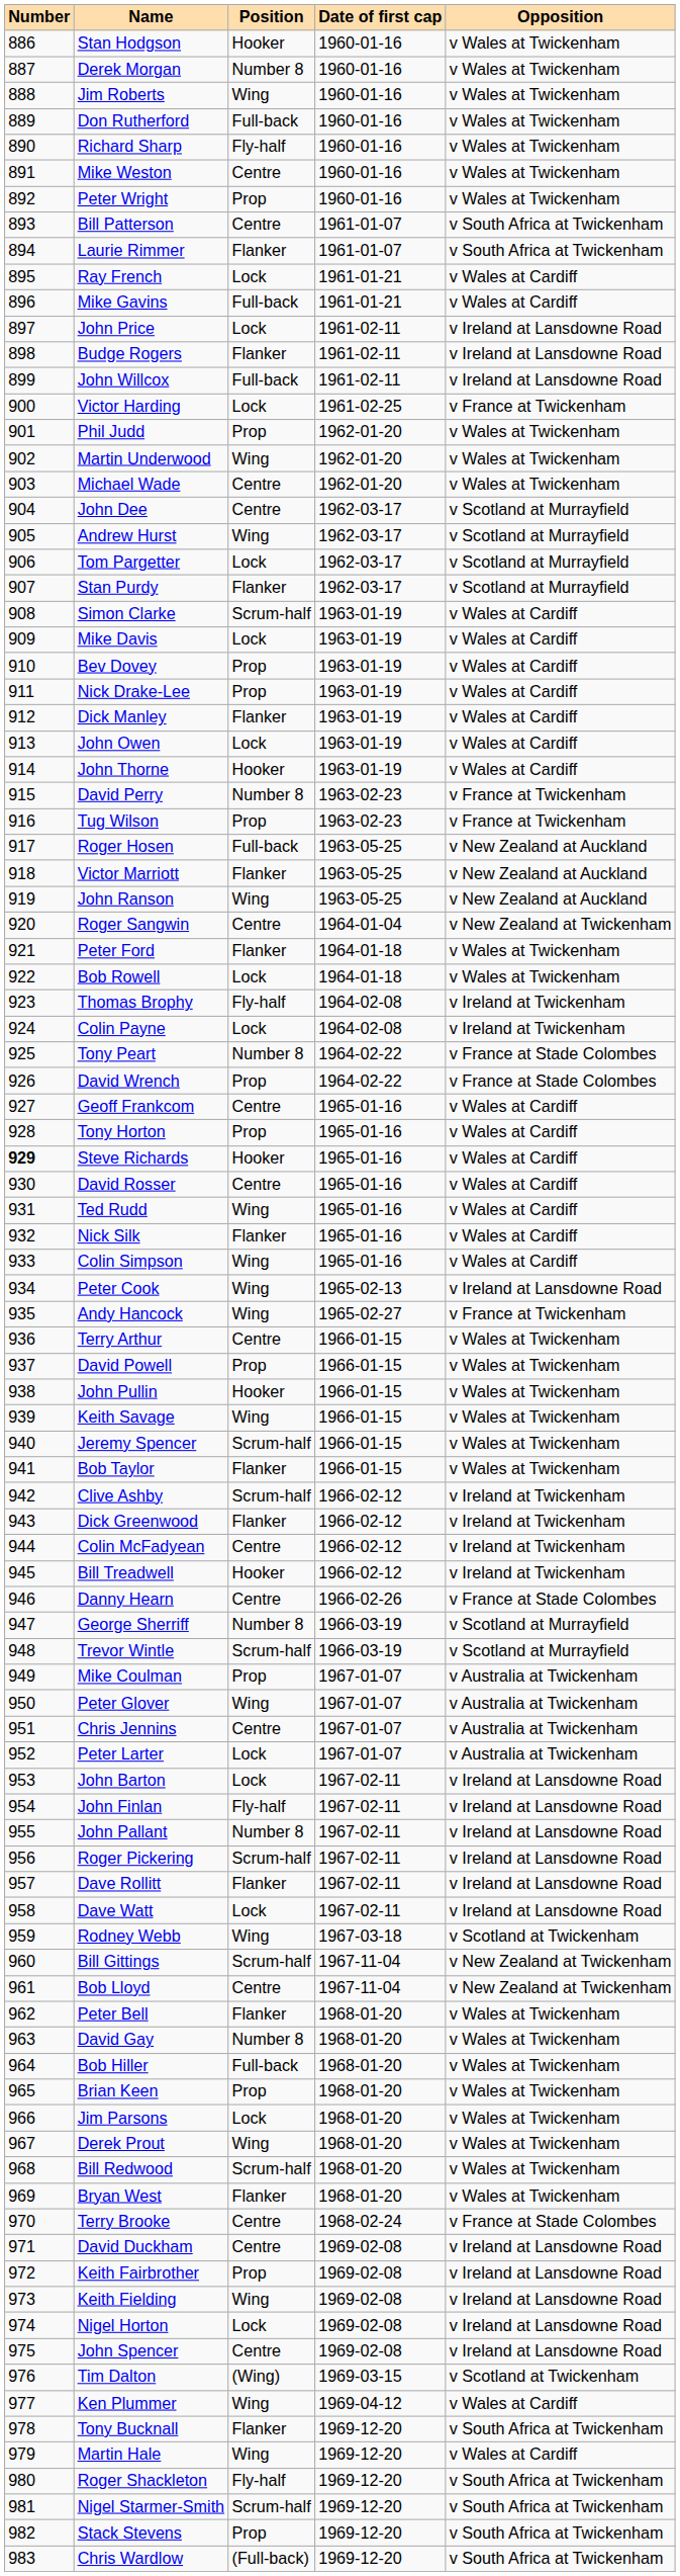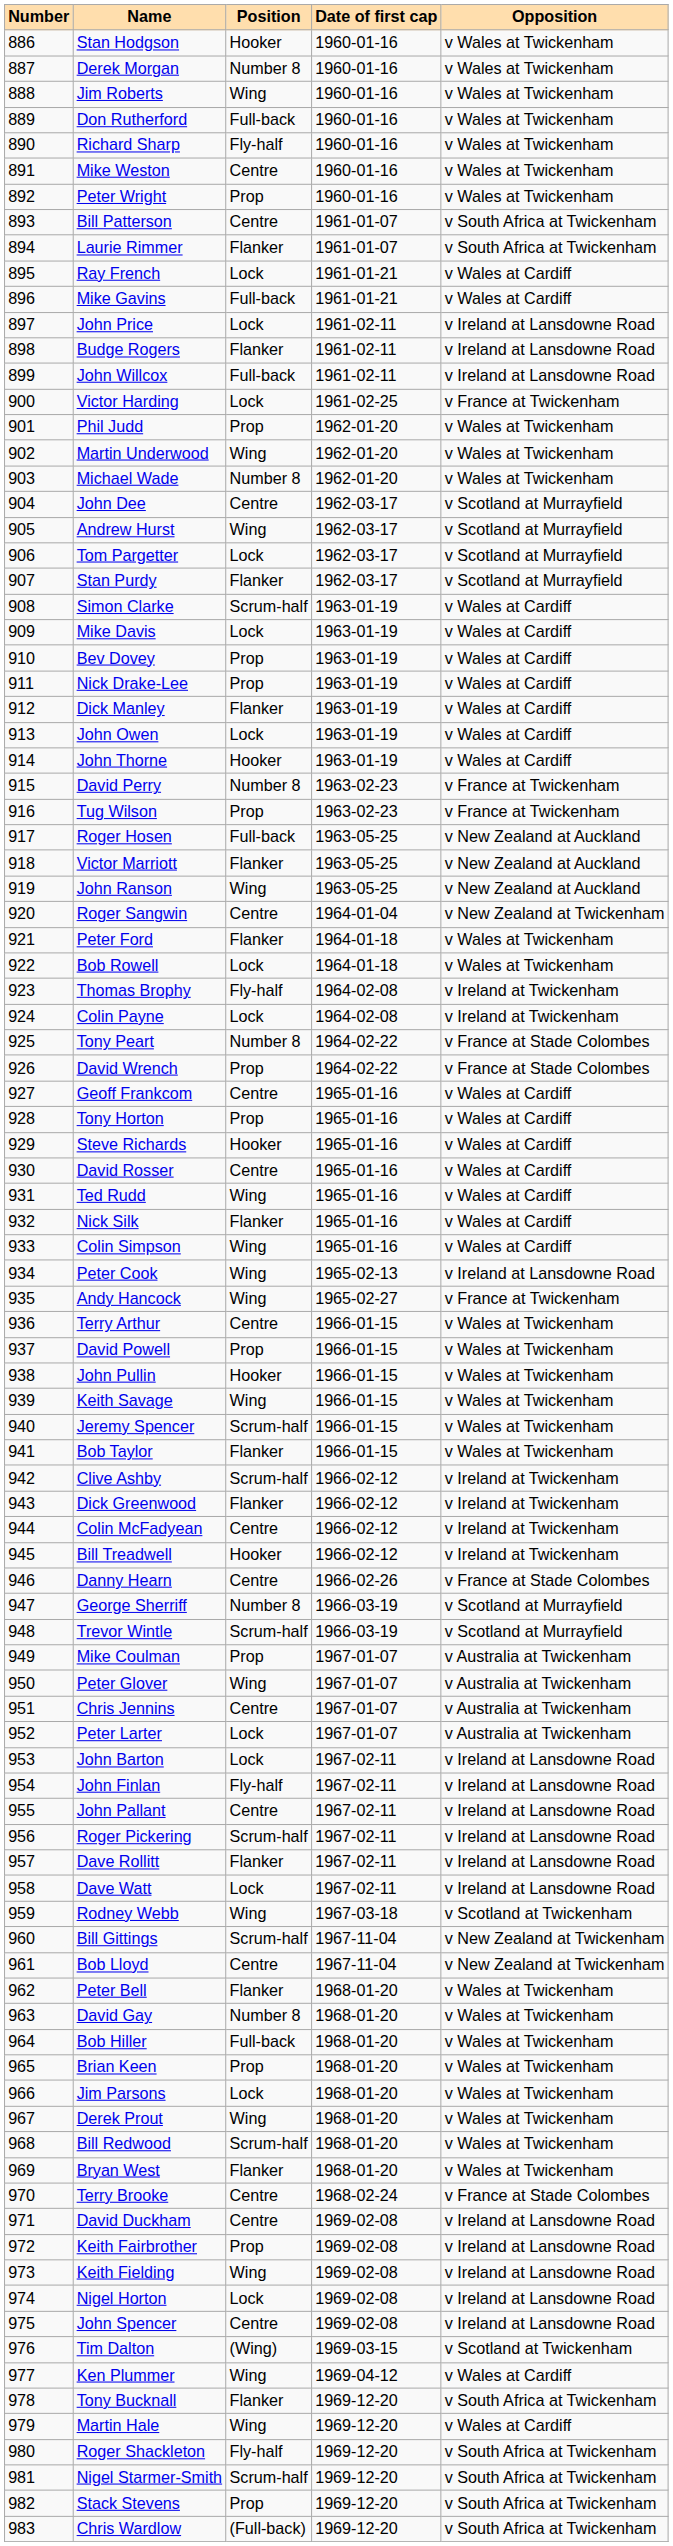Michael Wade | Position: Centre -> Number 8
Steve Richards | Number: bold -> normal
John Pallant | Position: Number 8 -> Centre
